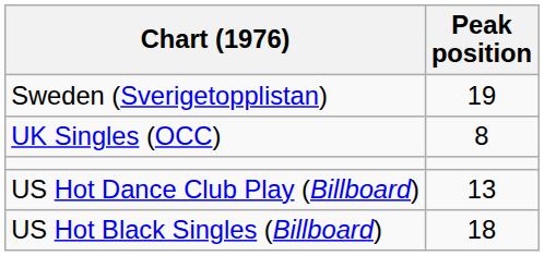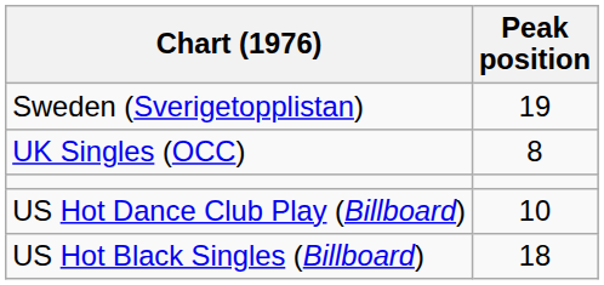US Hot Dance Club Play (Billboard) | Peak position: 13 -> 10
